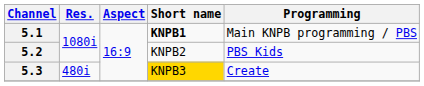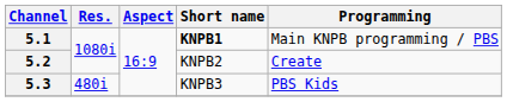5.2 | Programming: PBS Kids -> Create
5.3 | Short name: gold background -> no background
5.3 | Programming: Create -> PBS Kids
